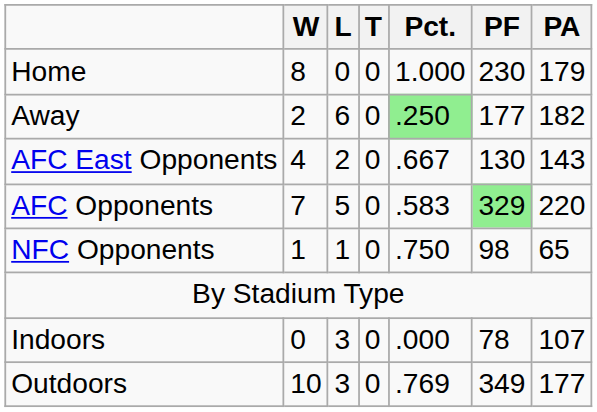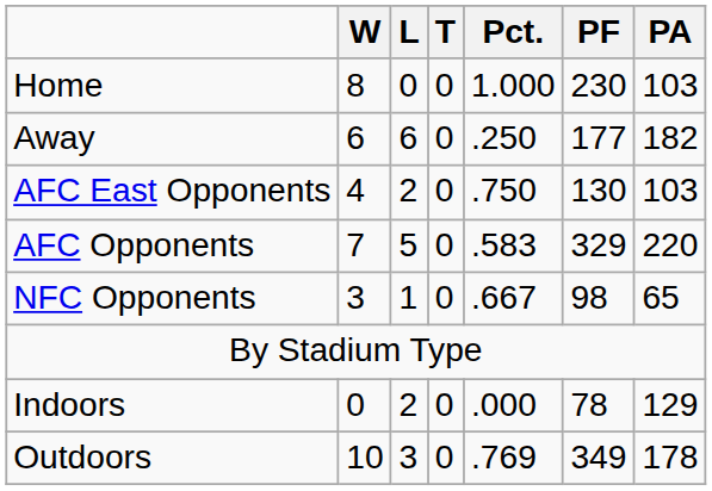Home | PA: 179 -> 103
Away | W: 2 -> 6
Away | Pct.: lightgreen background -> no background
AFC East Opponents | Pct.: .667 -> .750
AFC East Opponents | PA: 143 -> 103
AFC Opponents | PF: lightgreen background -> no background
NFC Opponents | W: 1 -> 3
NFC Opponents | Pct.: .750 -> .667
Indoors | L: 3 -> 2
Indoors | PA: 107 -> 129
Outdoors | PA: 177 -> 178
